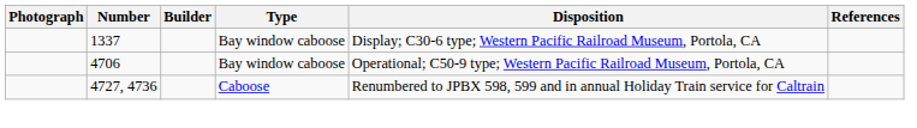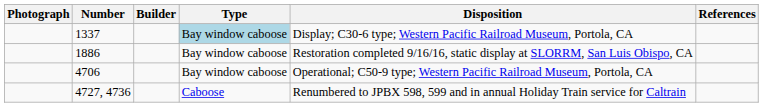1337 | Type: no background -> lightblue background
+ row: 1886 | Bay window caboose | Restoration completed 9/16/16, static display at SLORRM, San Luis Obispo, CA
